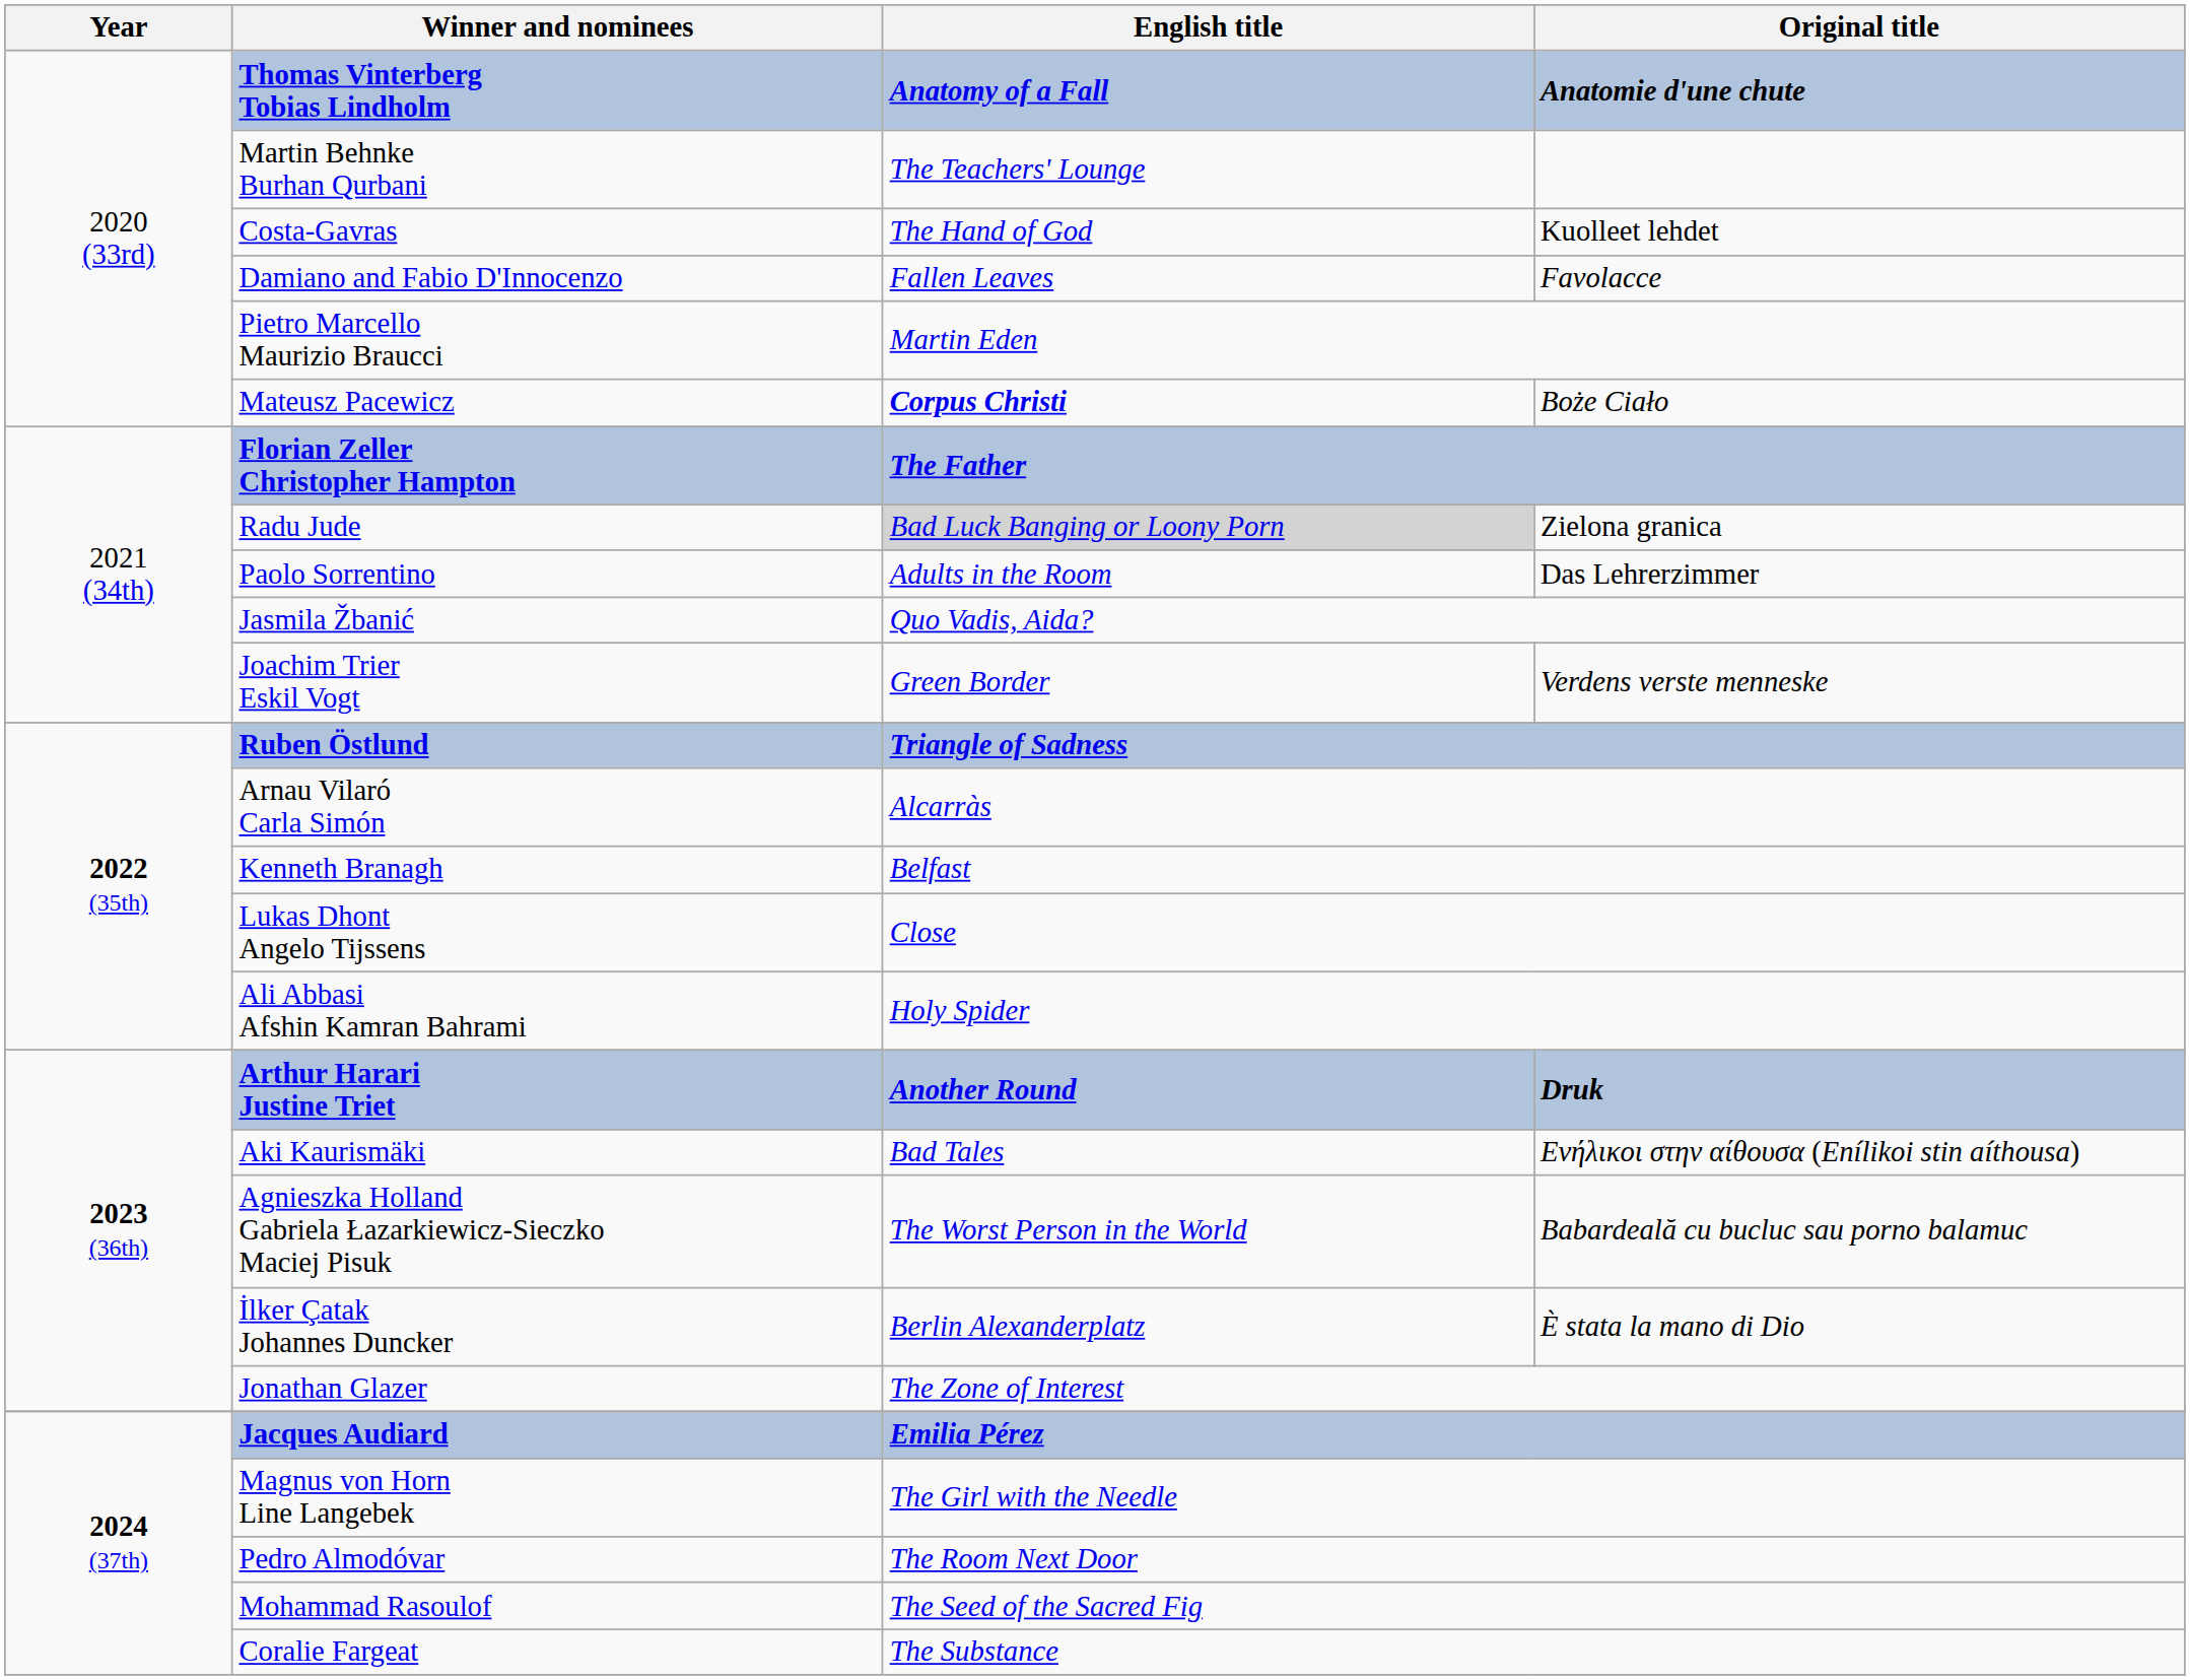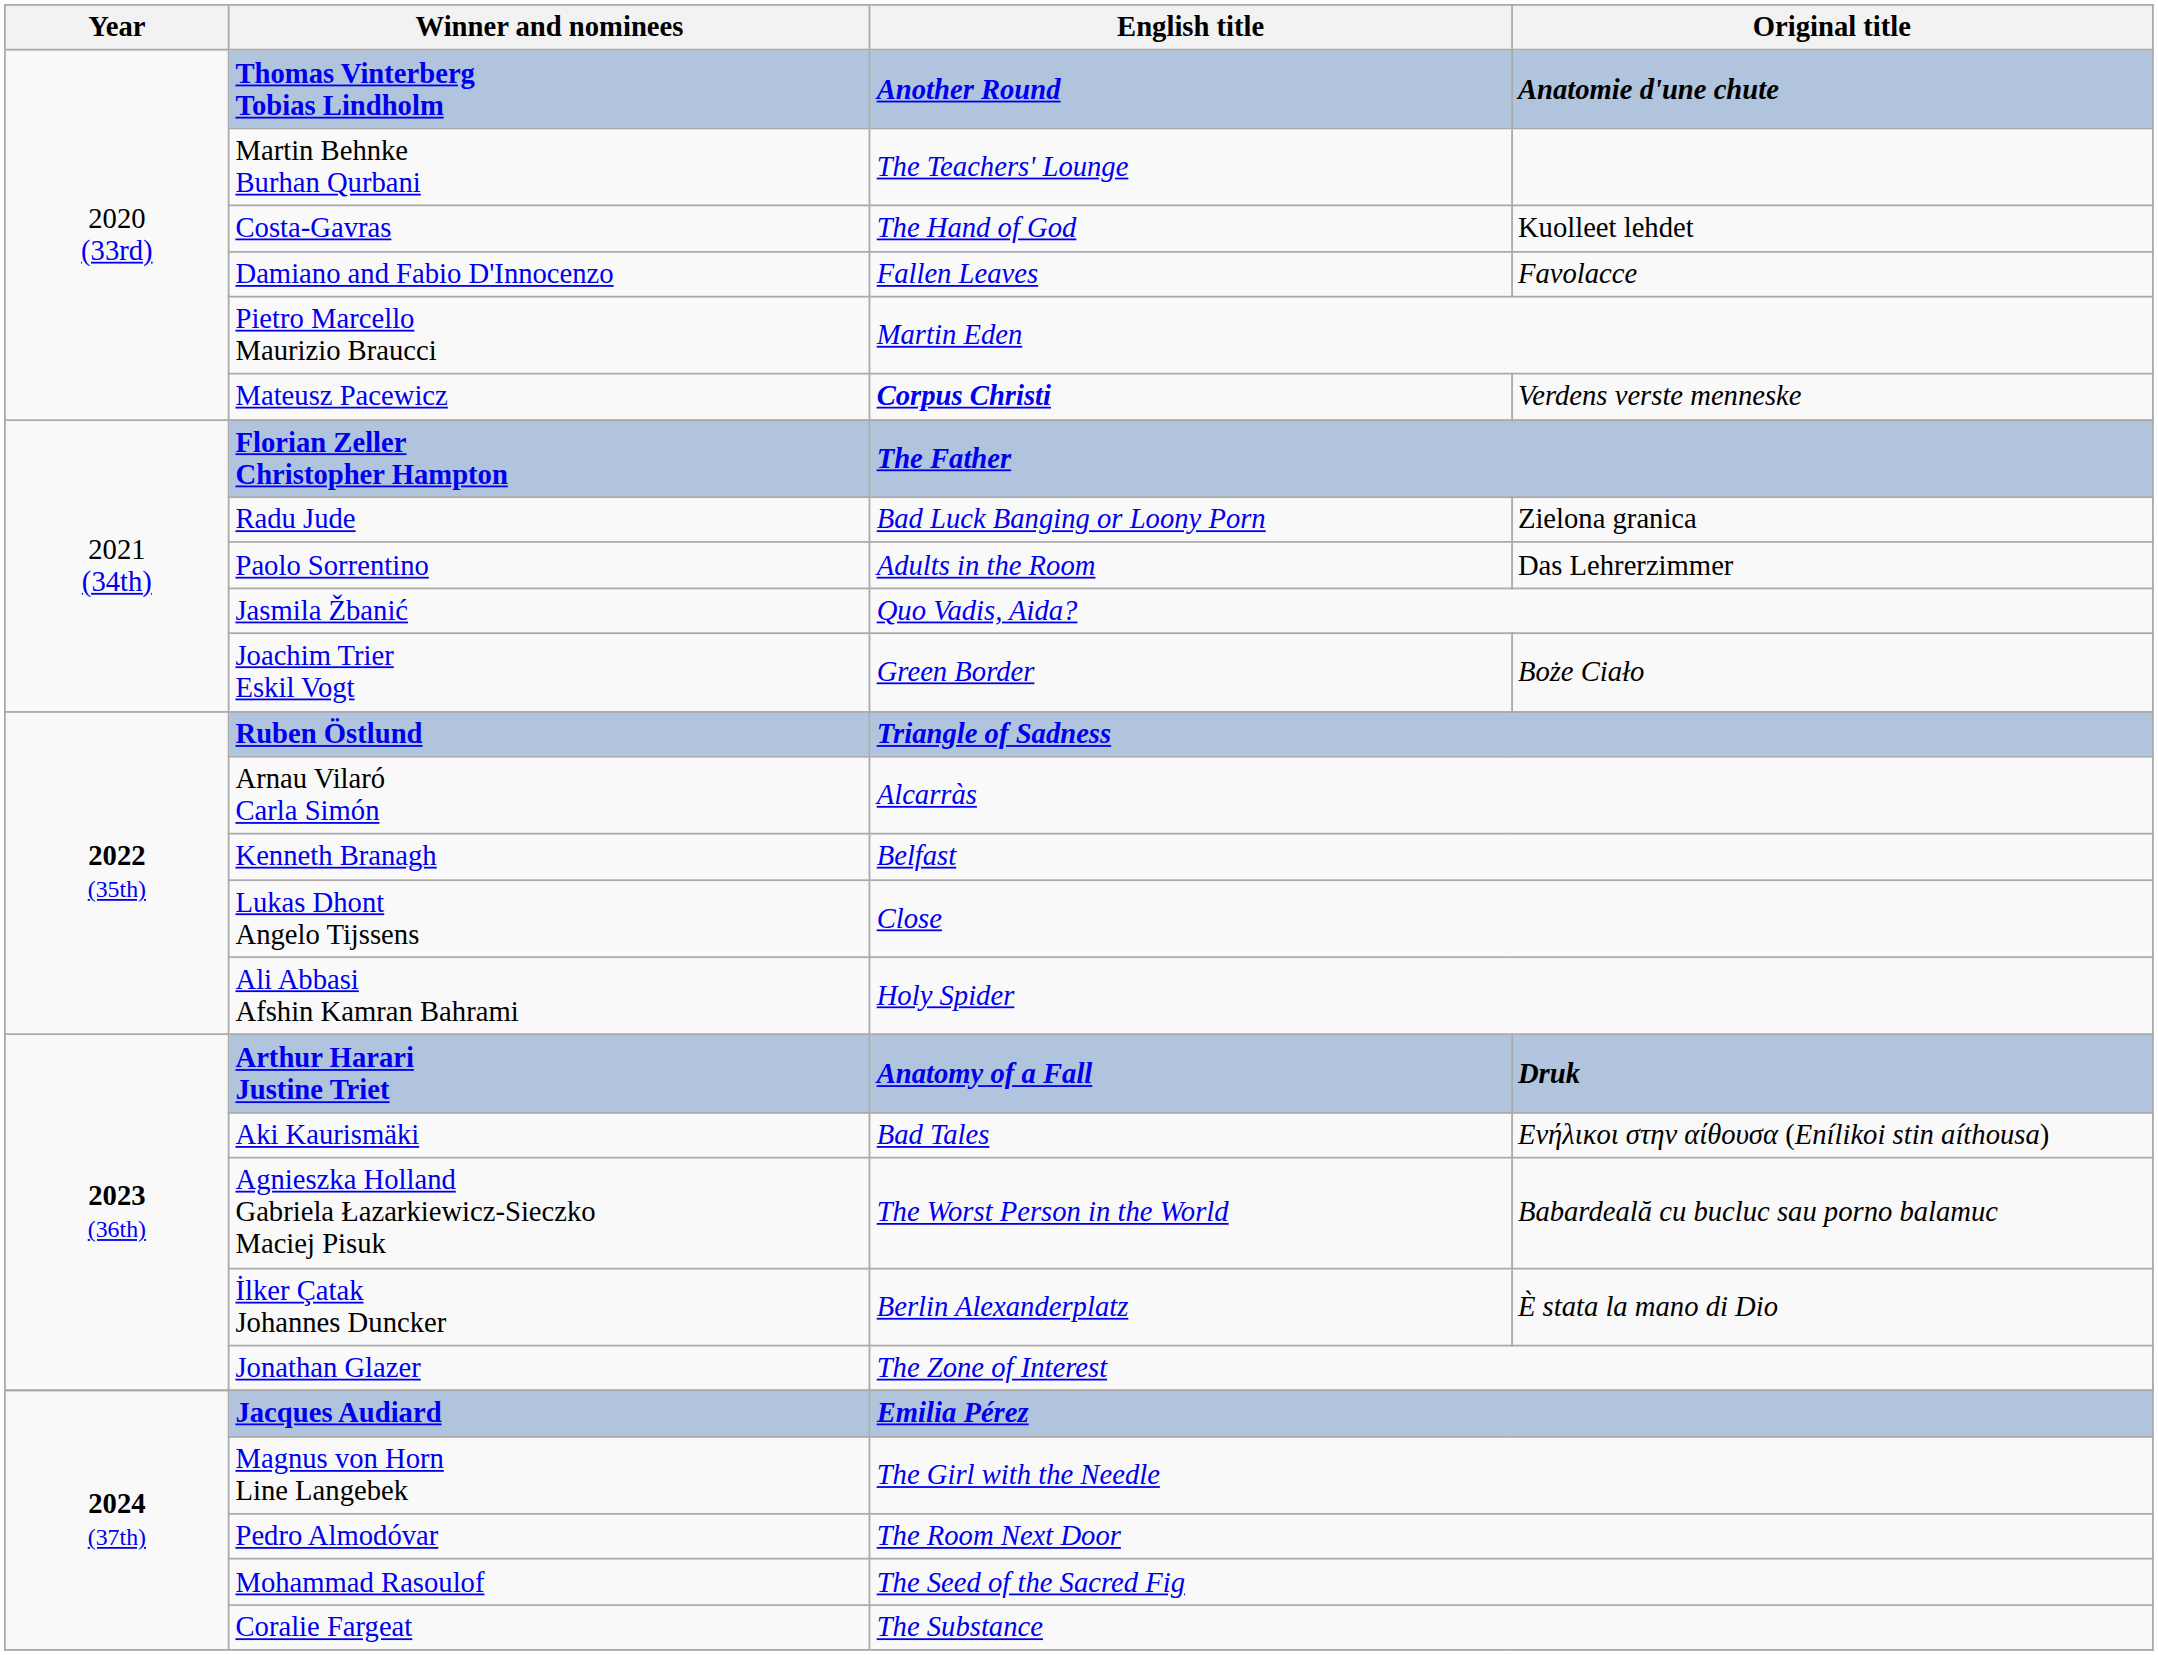Thomas Vinterberg Tobias Lindholm | English title: Anatomy of a Fall -> Another Round
Mateusz Pacewicz | Original title: Boże Ciało -> Verdens verste menneske
Radu Jude | English title: lightgrey background -> no background
Joachim Trier Eskil Vogt | Original title: Verdens verste menneske -> Boże Ciało
Arthur Harari Justine Triet | English title: Another Round -> Anatomy of a Fall
